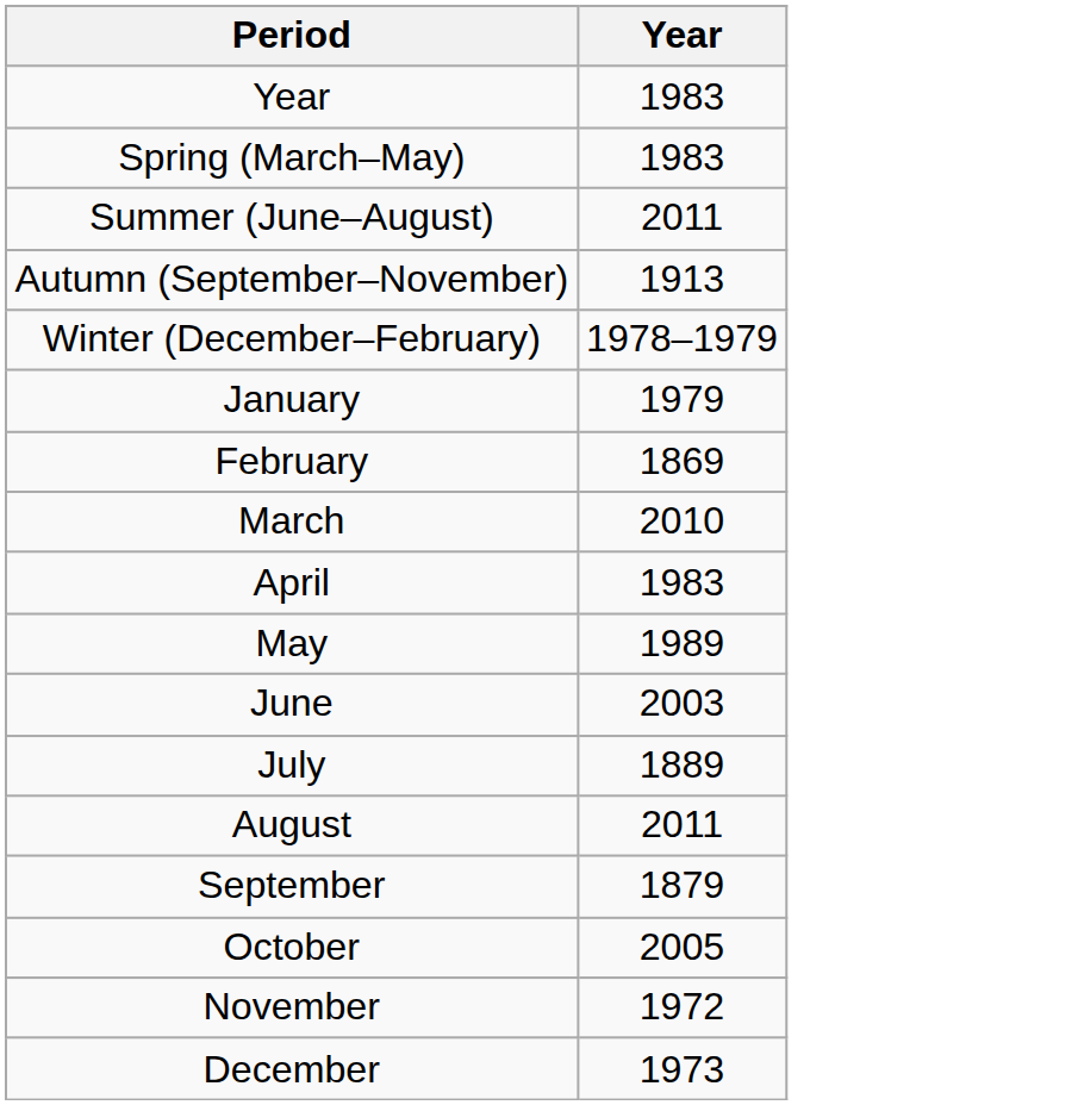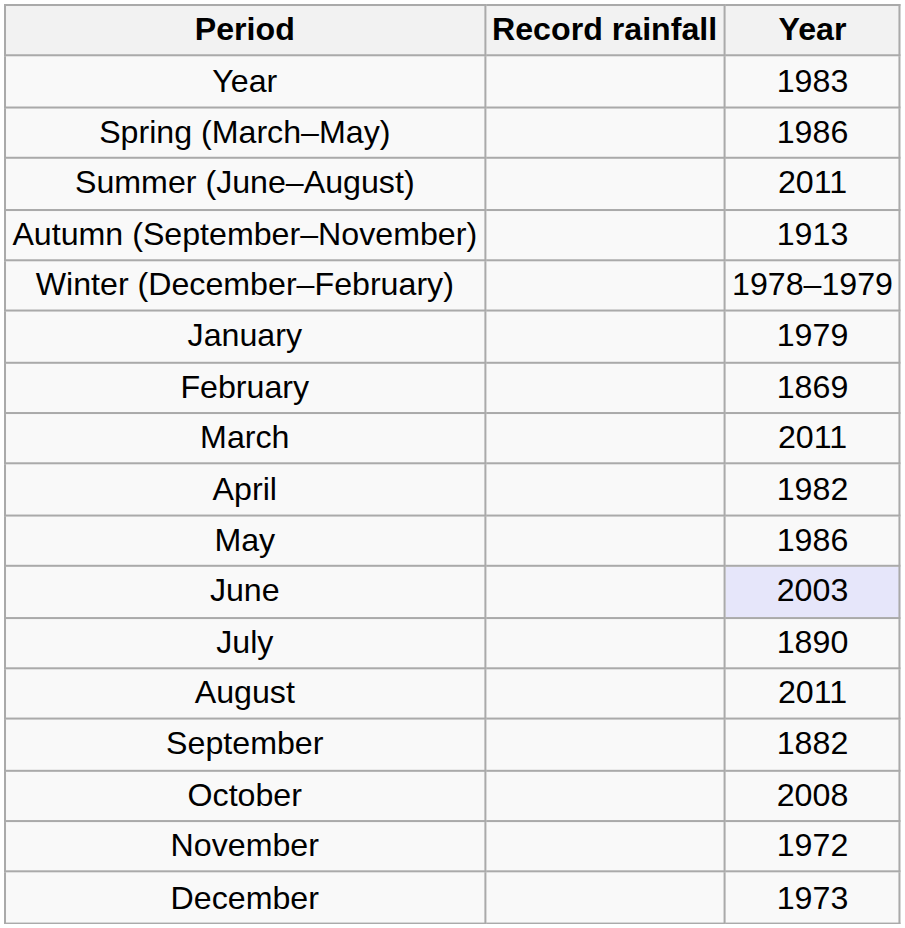+ column: Record rainfall
Spring (March–May) | Year: 1983 -> 1986
March | Year: 2010 -> 2011
April | Year: 1983 -> 1982
May | Year: 1989 -> 1986
June | Year: no background -> lavender background
July | Year: 1889 -> 1890
September | Year: 1879 -> 1882
October | Year: 2005 -> 2008
